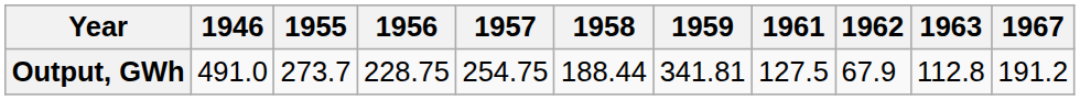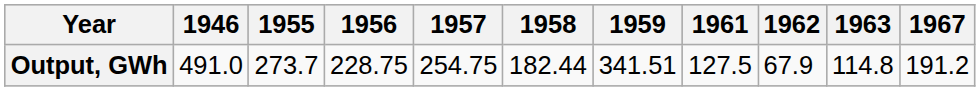Output, GWh | 1958: 188.44 -> 182.44
Output, GWh | 1959: 341.81 -> 341.51
Output, GWh | 1963: 112.8 -> 114.8
